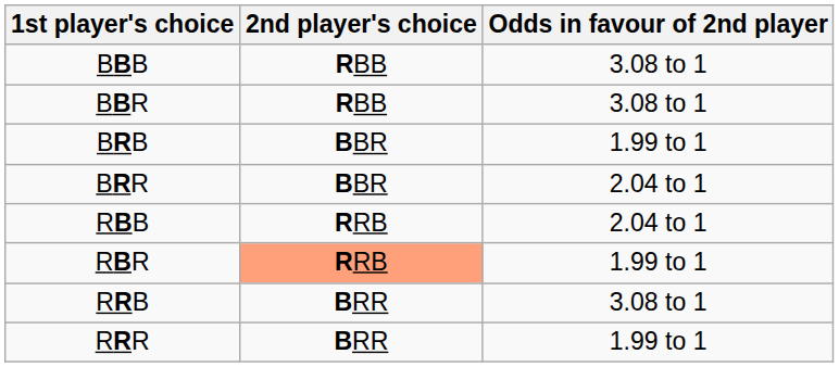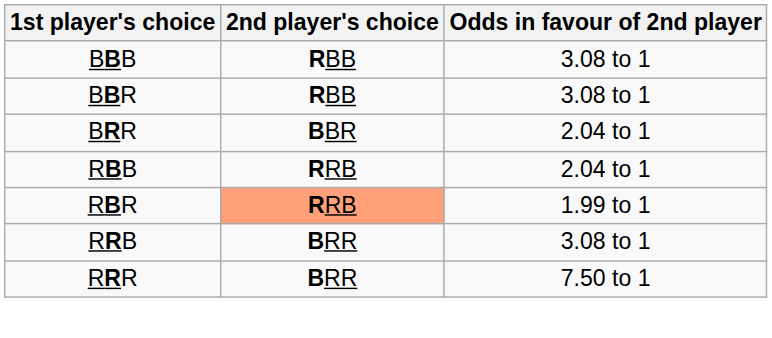- row: BRB | BBR | 1.99 to 1
RRR | Odds in favour of 2nd player: 1.99 to 1 -> 7.50 to 1
